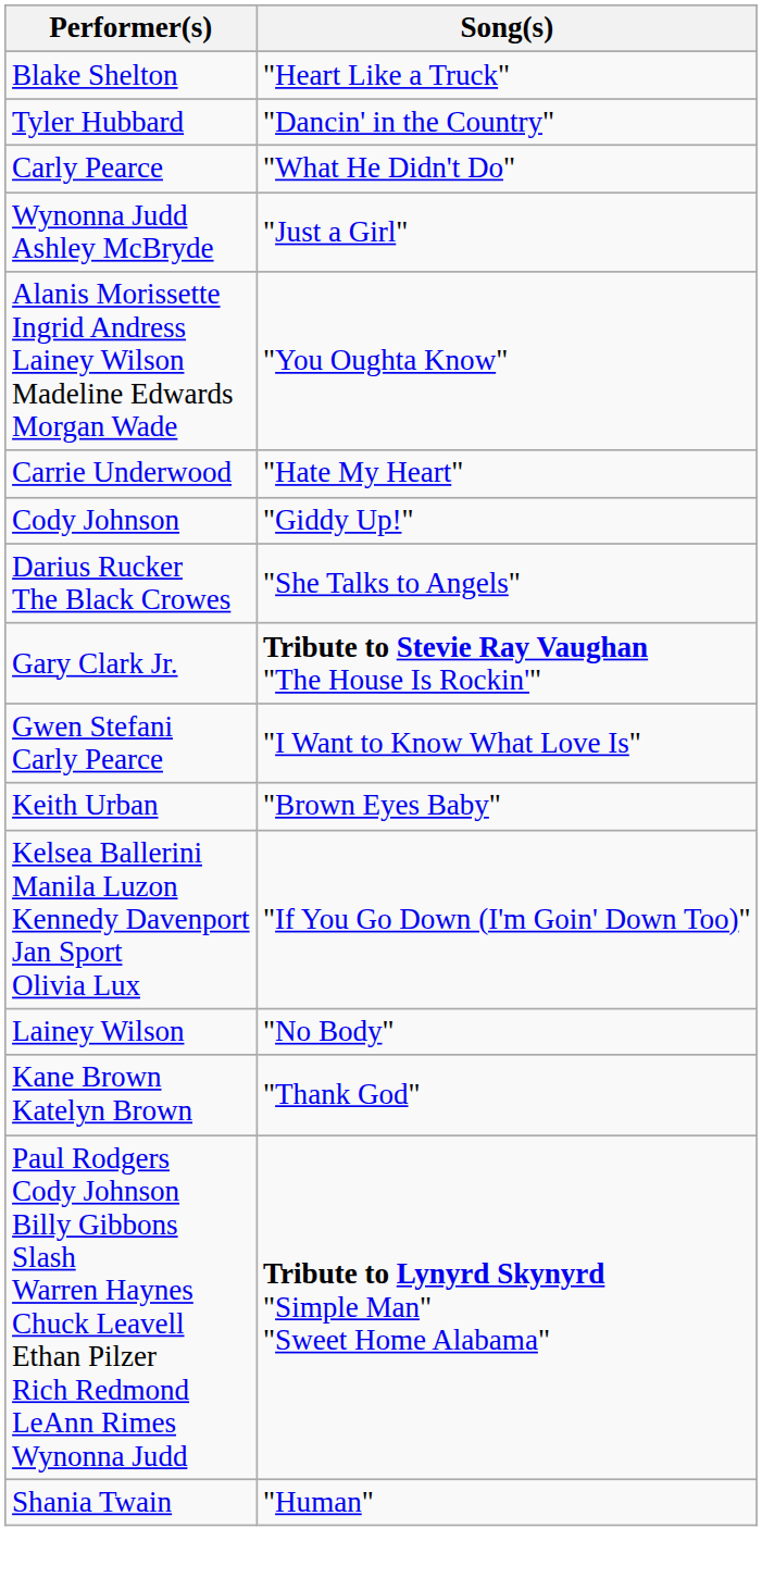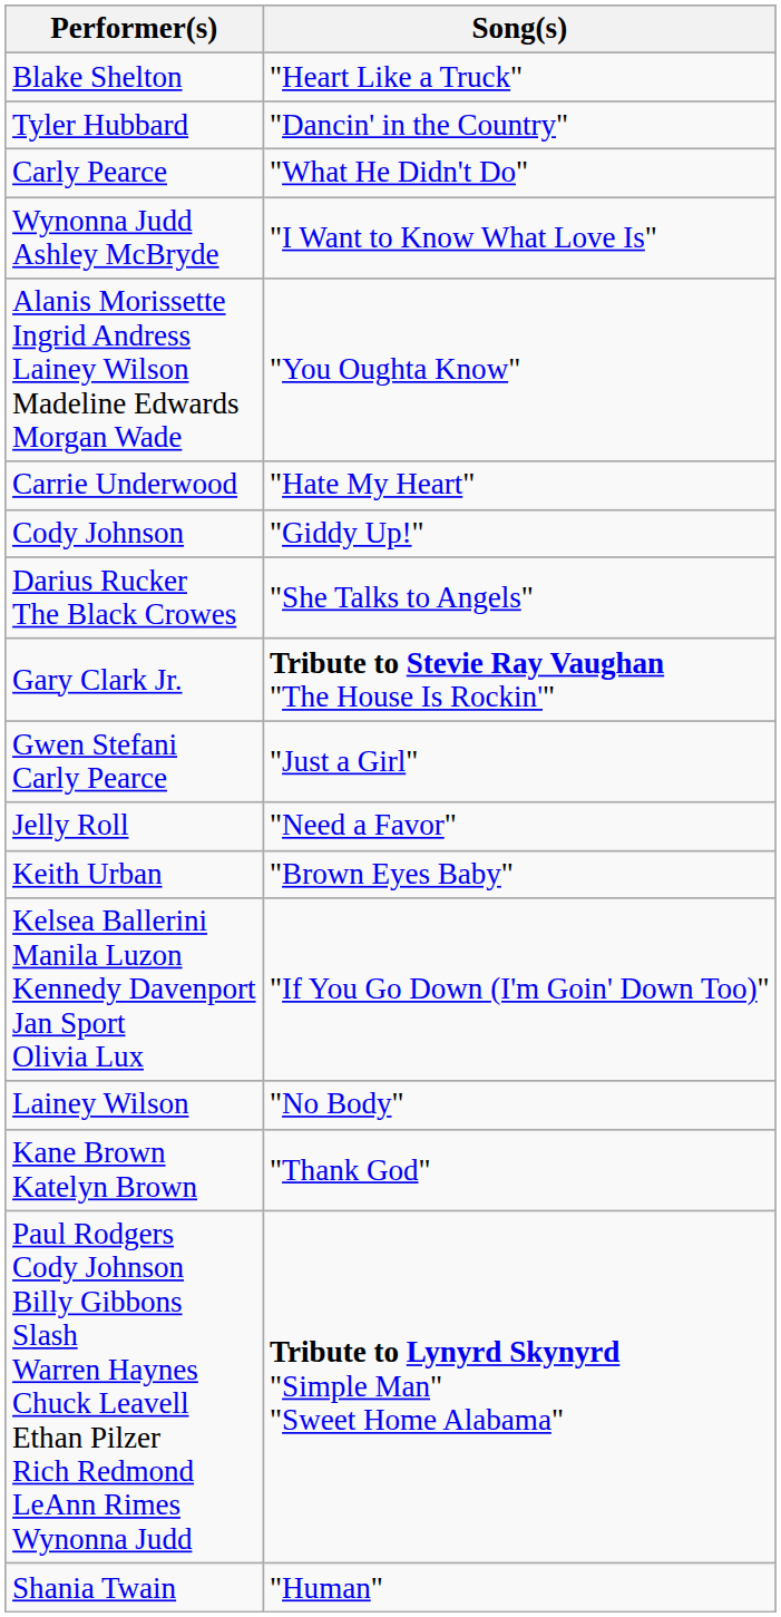Wynonna Judd Ashley McBryde | Song(s): "Just a Girl" -> "I Want to Know What Love Is"
Gwen Stefani Carly Pearce | Song(s): "I Want to Know What Love Is" -> "Just a Girl"
+ row: Jelly Roll | "Need a Favor"
